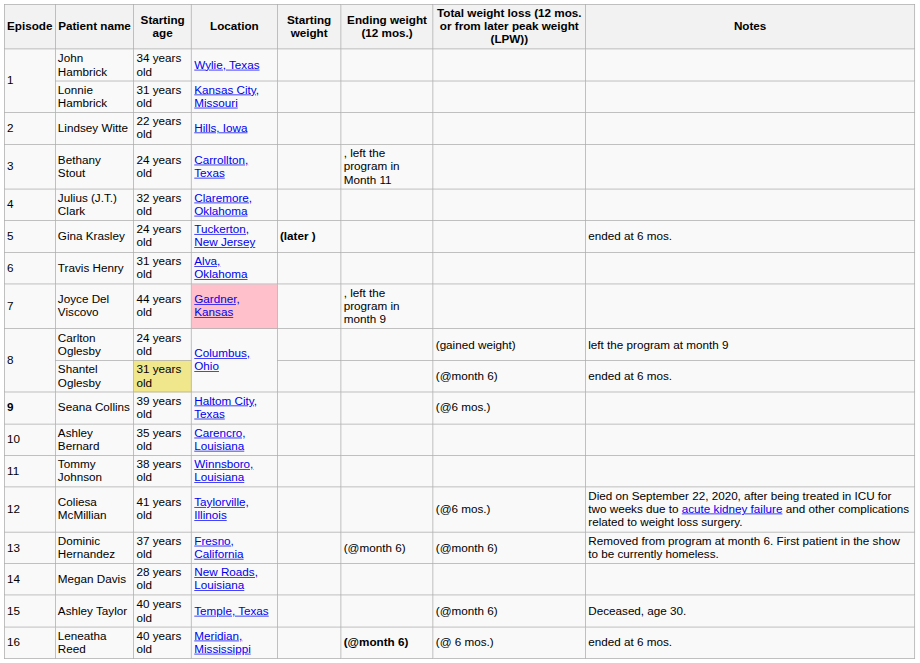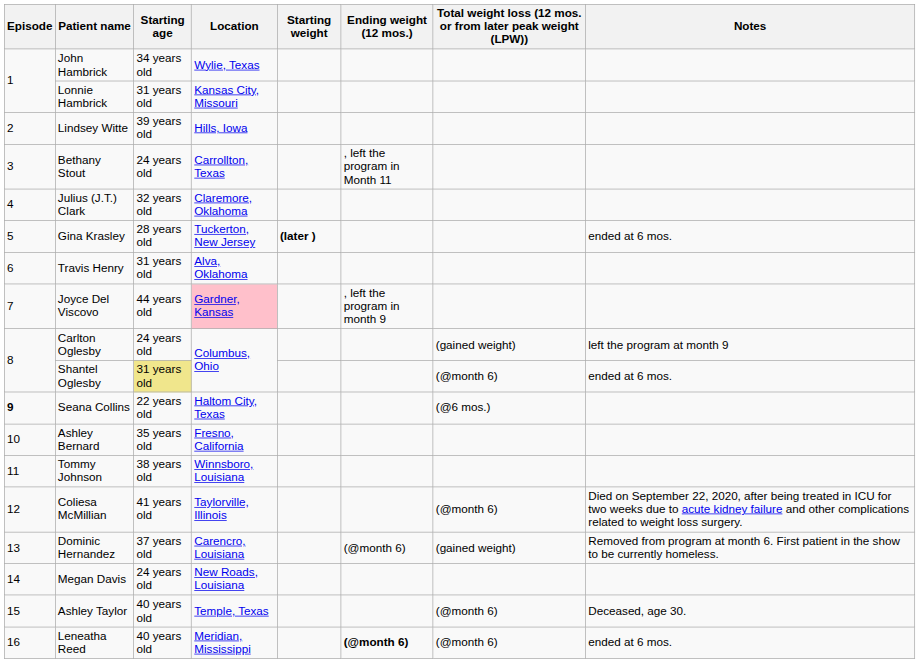Lindsey Witte | Starting age: 22 years old -> 39 years old
Gina Krasley | Starting age: 24 years old -> 28 years old
Seana Collins | Starting age: 39 years old -> 22 years old
Ashley Bernard | Location: Carencro, Louisiana -> Fresno, California
Coliesa McMillian | Total weight loss (12 mos. or from later peak weight (LPW)): (@6 mos.) -> (@month 6)
Dominic Hernandez | Location: Fresno, California -> Carencro, Louisiana
Dominic Hernandez | Total weight loss (12 mos. or from later peak weight (LPW)): (@month 6) -> (gained weight)
Megan Davis | Starting age: 28 years old -> 24 years old
Leneatha Reed | Total weight loss (12 mos. or from later peak weight (LPW)): (@ 6 mos.) -> (@month 6)
